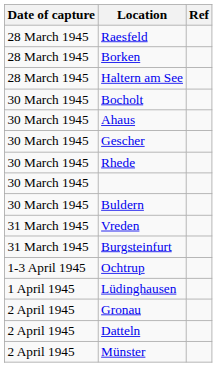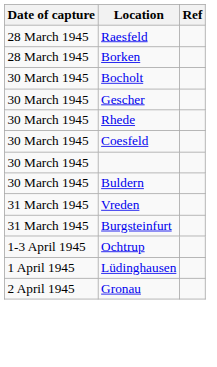- row: 28 March 1945 | Haltern am See
- row: 30 March 1945 | Ahaus
+ row: 30 March 1945 | Coesfeld
- row: 2 April 1945 | Datteln
- row: 2 April 1945 | Münster
